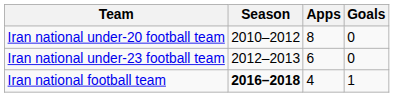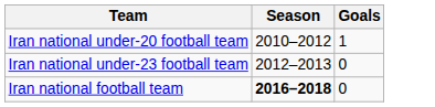- column: Apps | 8 | 6 | 4
Iran national under-20 football team | Goals: 0 -> 1
Iran national football team | Goals: 1 -> 0
